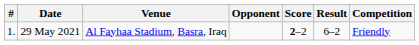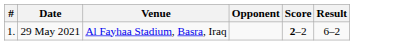- column: Competition | Friendly
